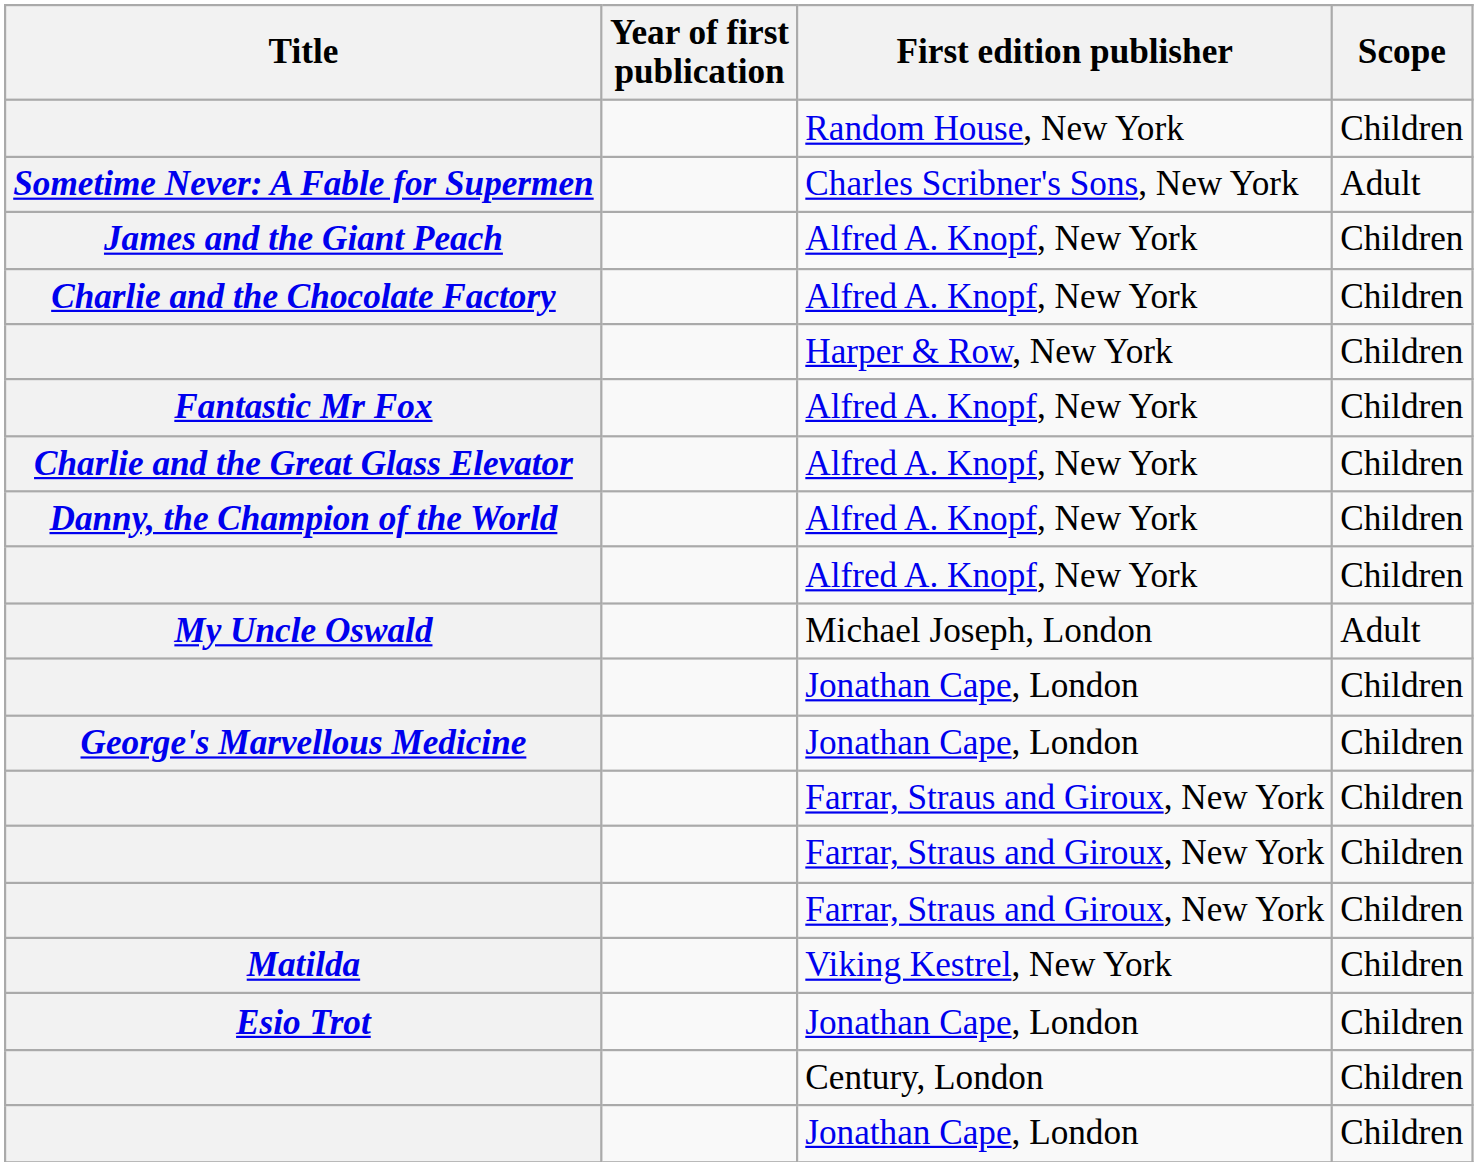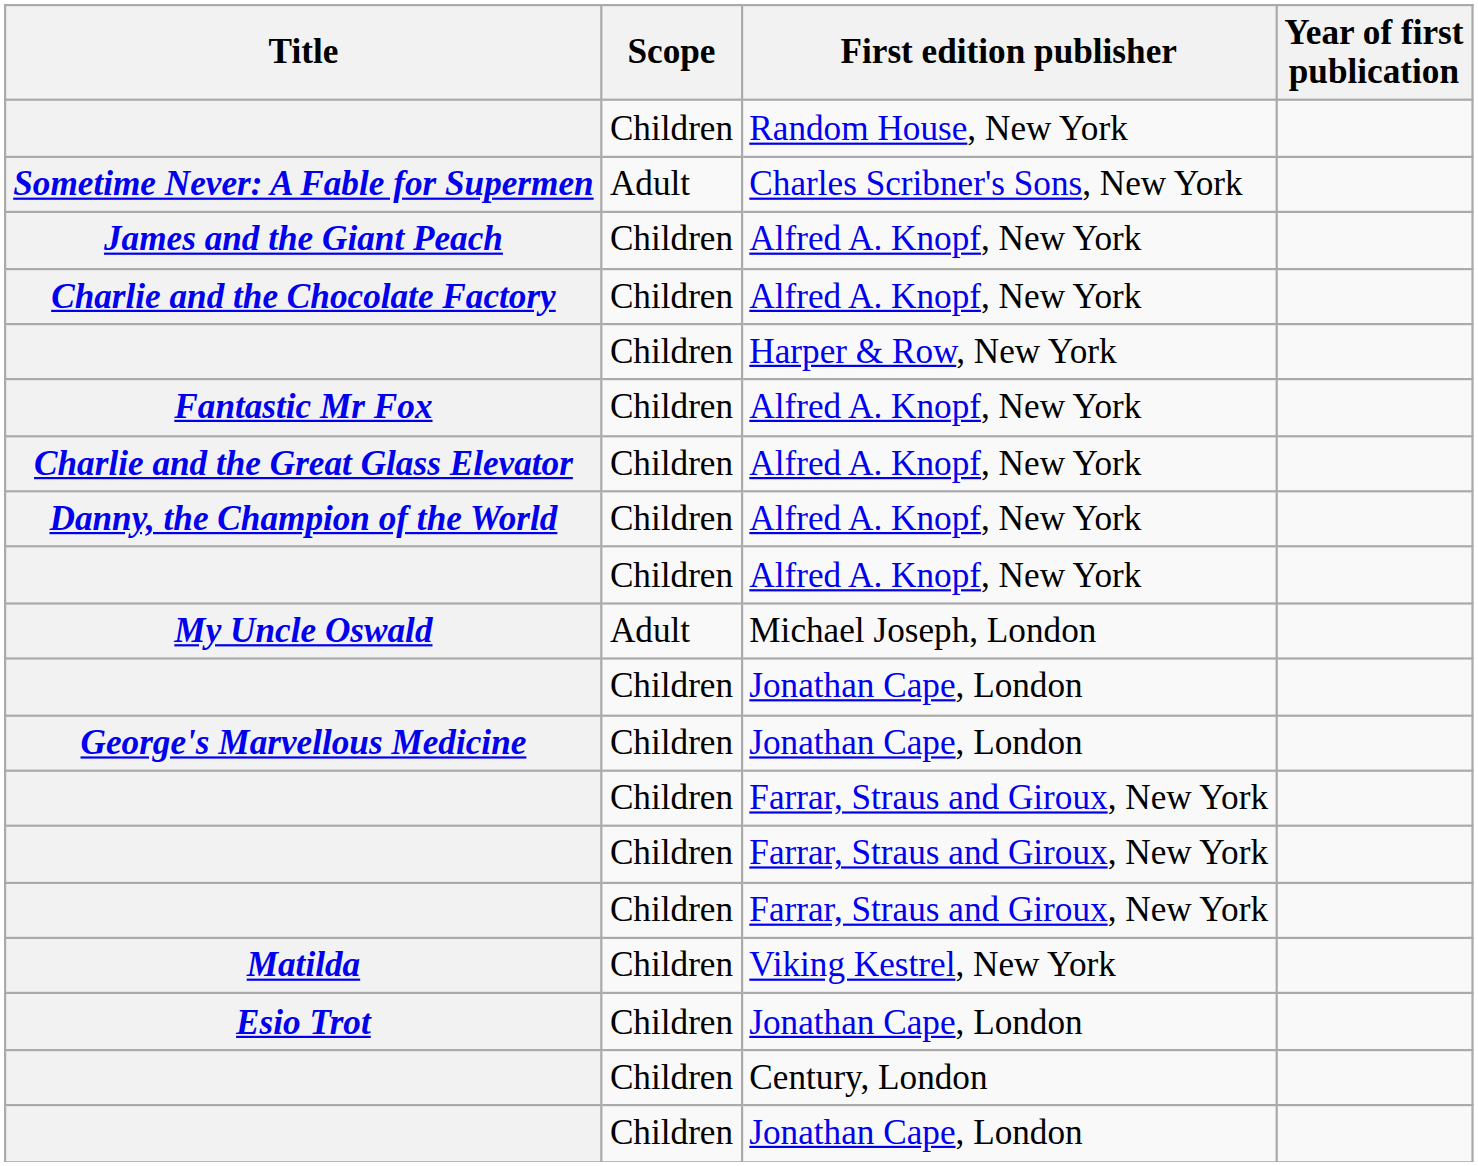columns swapped: Year of first publication <-> Scope
